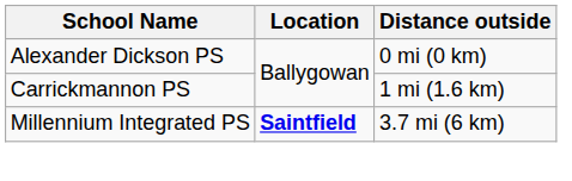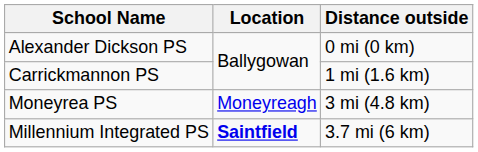+ row: Moneyrea PS | Moneyreagh | 3 mi (4.8 km)
